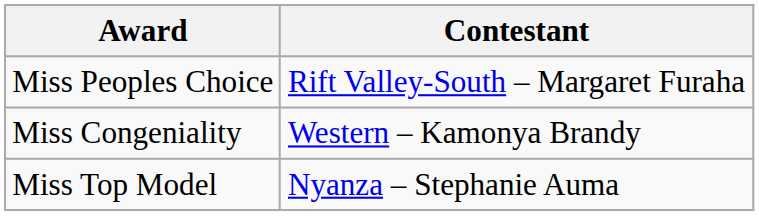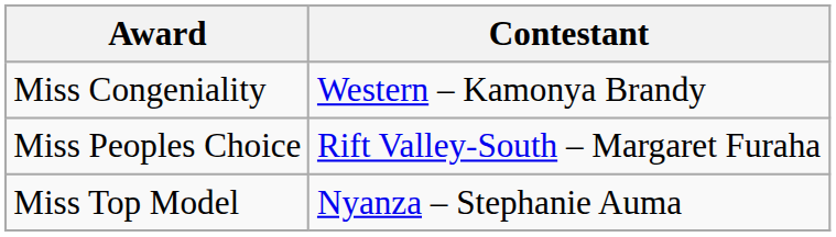rows swapped: Miss Congeniality <-> Miss Peoples Choice
